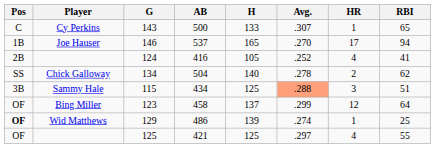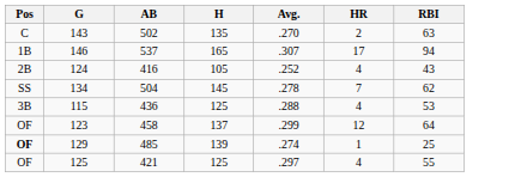- column: Player | Cy Perkins | Joe Hauser | Chick Galloway | Sammy Hale | Bing Miller | Wid Matthews
143 | AB: 500 -> 502
143 | H: 133 -> 135
143 | Avg.: .307 -> .270
143 | HR: 1 -> 2
143 | RBI: 65 -> 63
146 | Avg.: .270 -> .307
124 | RBI: 41 -> 43
134 | H: 140 -> 145
134 | HR: 2 -> 7
115 | AB: 434 -> 436
115 | Avg.: lightsalmon background -> no background
115 | HR: 3 -> 4
115 | RBI: 51 -> 53
129 | AB: 486 -> 485
